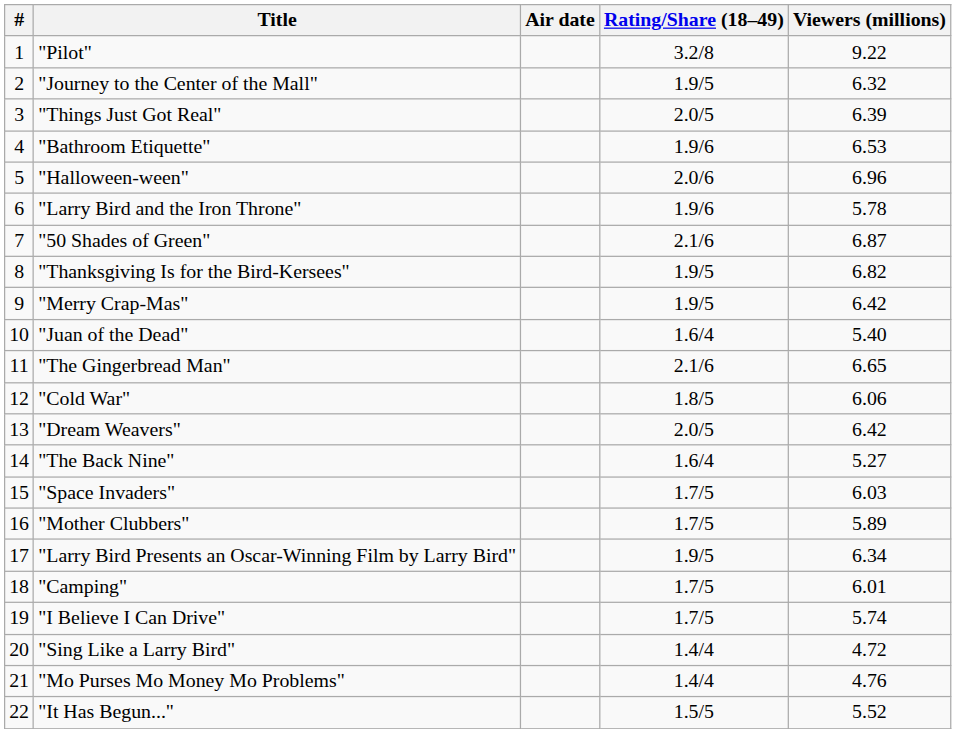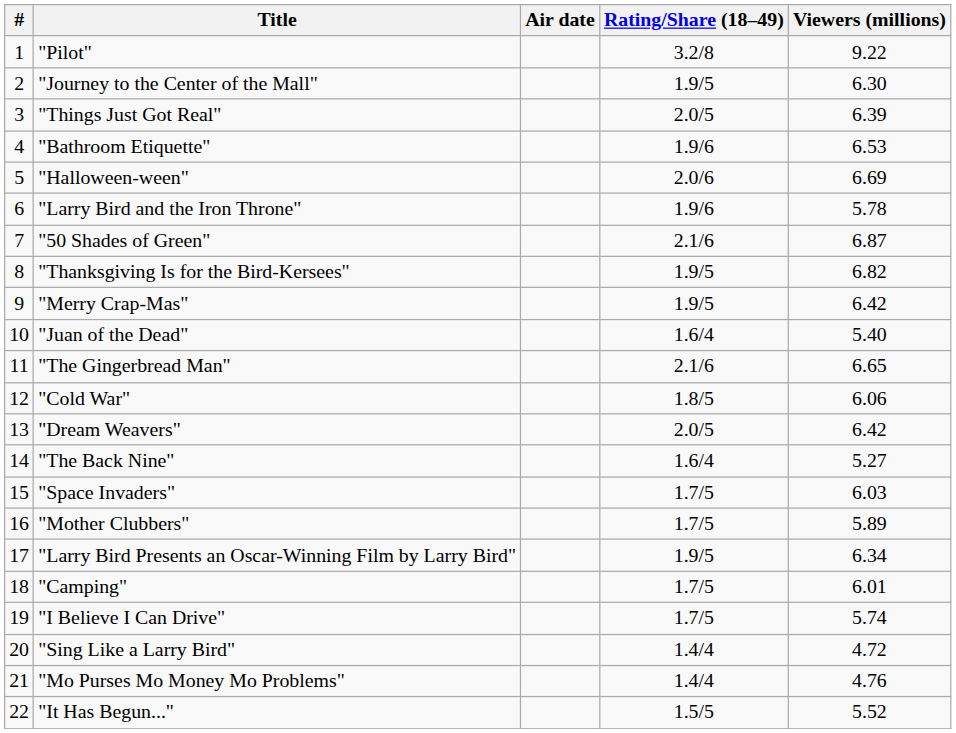"Journey to the Center of the Mall" | Viewers (millions): 6.32 -> 6.30
"Halloween-ween" | Viewers (millions): 6.96 -> 6.69
